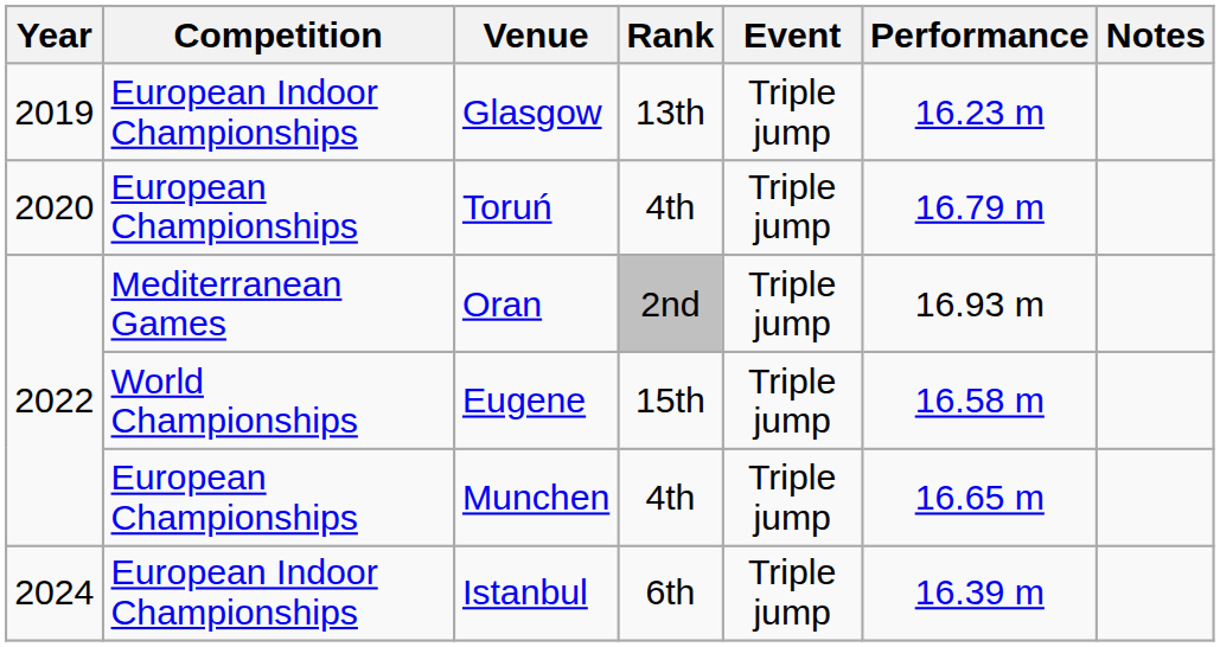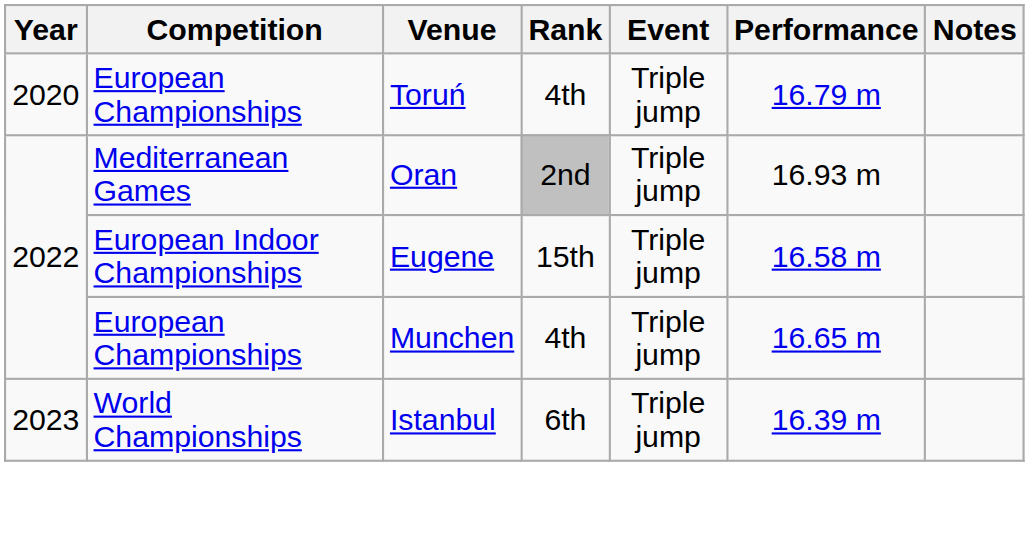- row: 2019 | European Indoor Championships | Glasgow | 13th | Triple jump | 16.23 m
Eugene | Competition: World Championships -> European Indoor Championships
Istanbul | Year: 2024 -> 2023
Istanbul | Competition: European Indoor Championships -> World Championships
